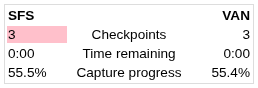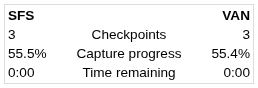Checkpoints | SFS: pink background -> no background
rows swapped: Capture progress <-> Time remaining
